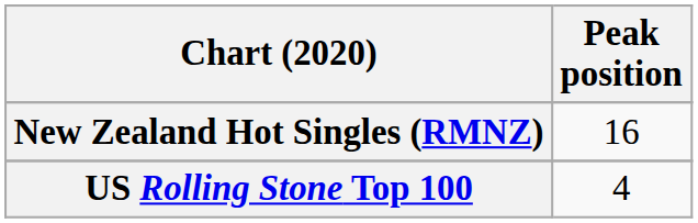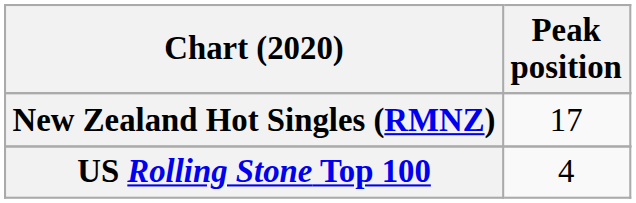New Zealand Hot Singles (RMNZ) | Peak position: 16 -> 17
